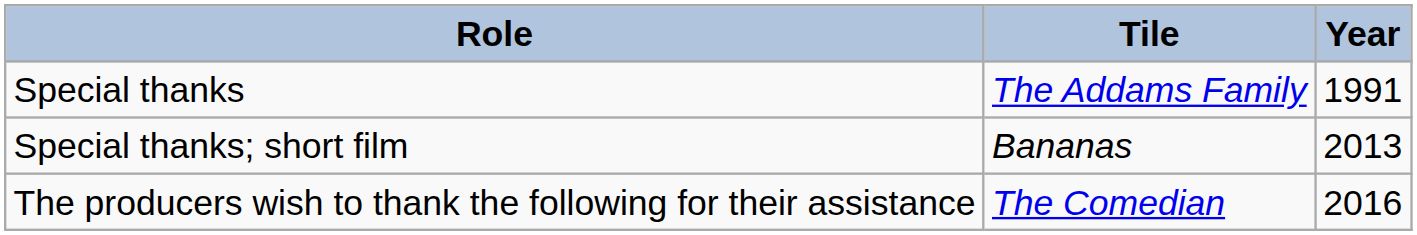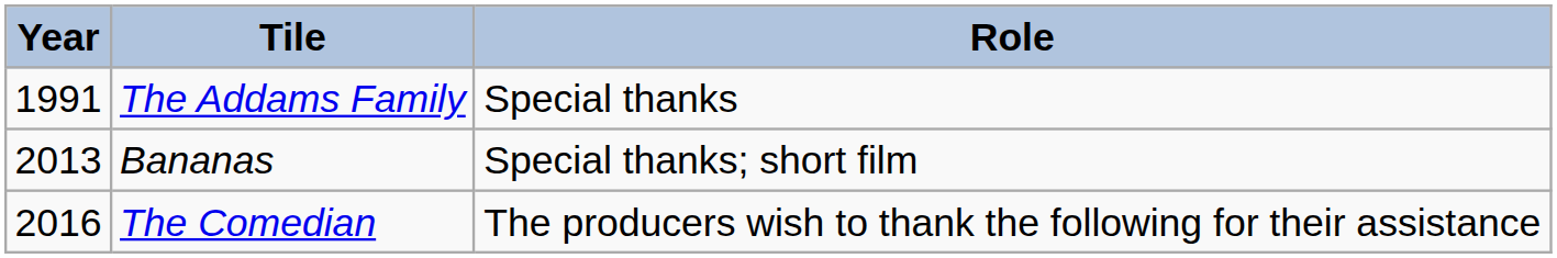columns swapped: Year <-> Role
